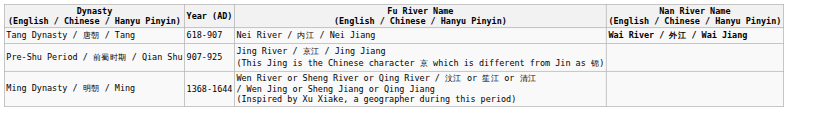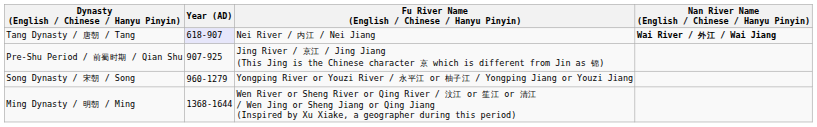Tang Dynasty / 唐朝 / Tang | Year (AD): no background -> lavender background
+ row: Song Dynasty / 宋朝 / Song | 960-1279 | Yongping River or Youzi River / 永平江 or 柚子江 / Yongping Jiang or Youzi Jiang
